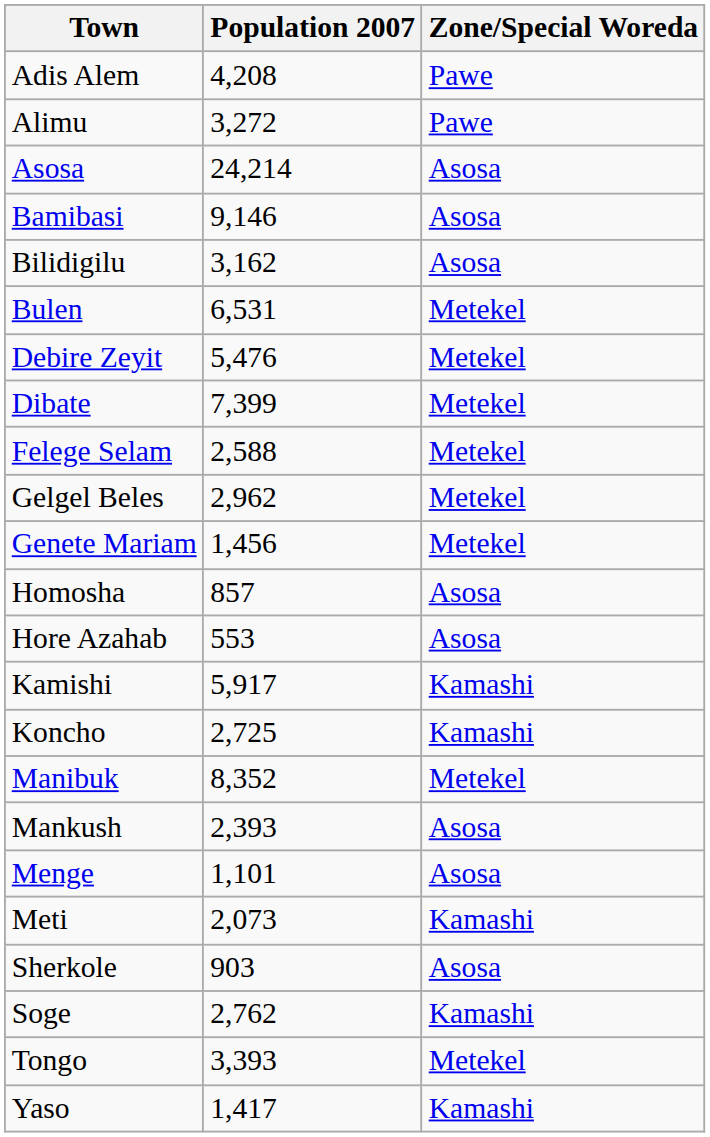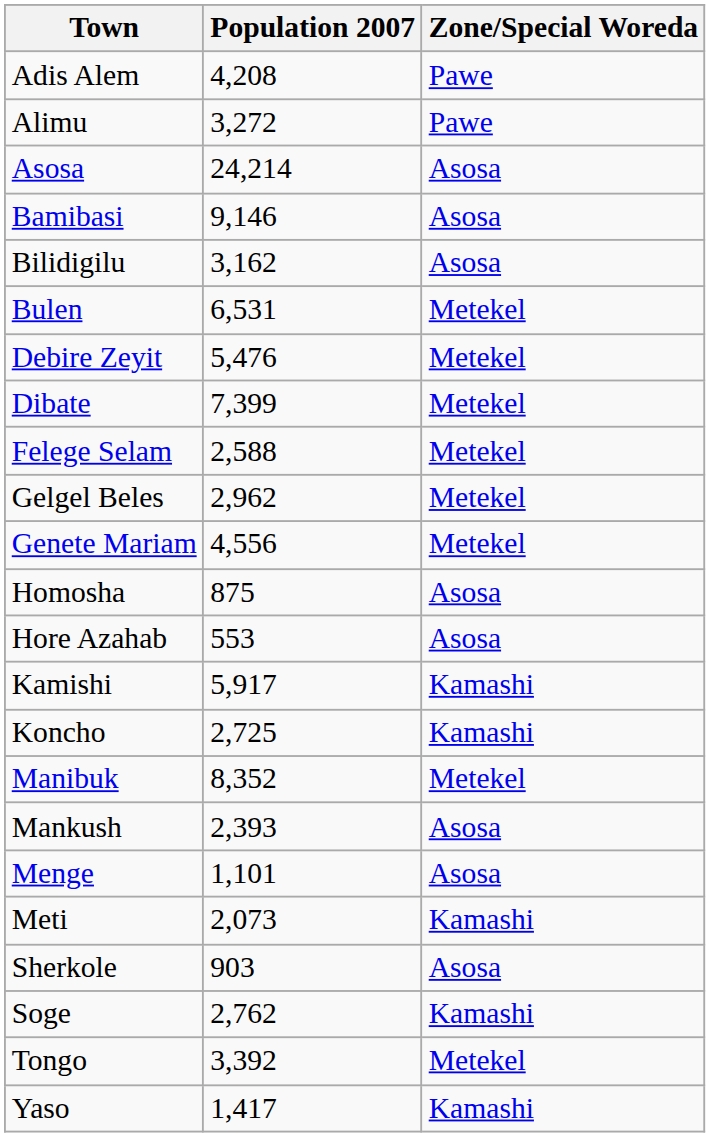Genete Mariam | Population 2007: 1,456 -> 4,556
Homosha | Population 2007: 857 -> 875
Tongo | Population 2007: 3,393 -> 3,392
